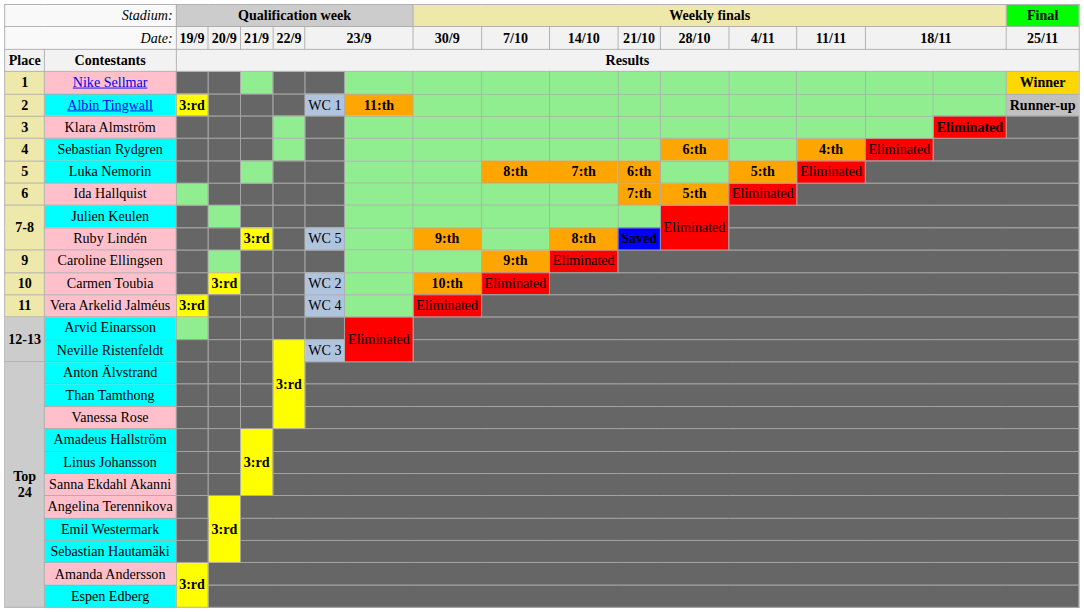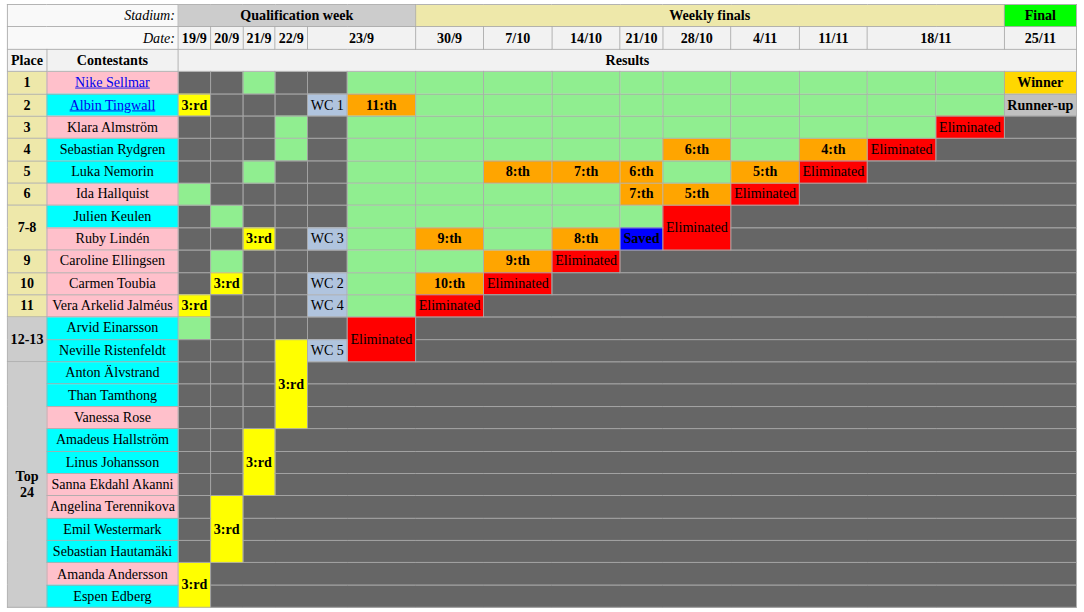Klara Almström | column 17: bold -> normal
Ruby Lindén | column 7: WC 5 -> WC 3
Neville Ristenfeldt | column 7: WC 3 -> WC 5
